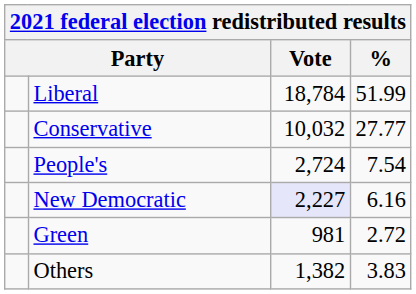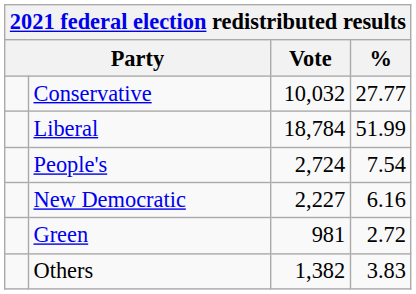rows swapped: Liberal <-> Conservative
New Democratic | Vote: lavender background -> no background
